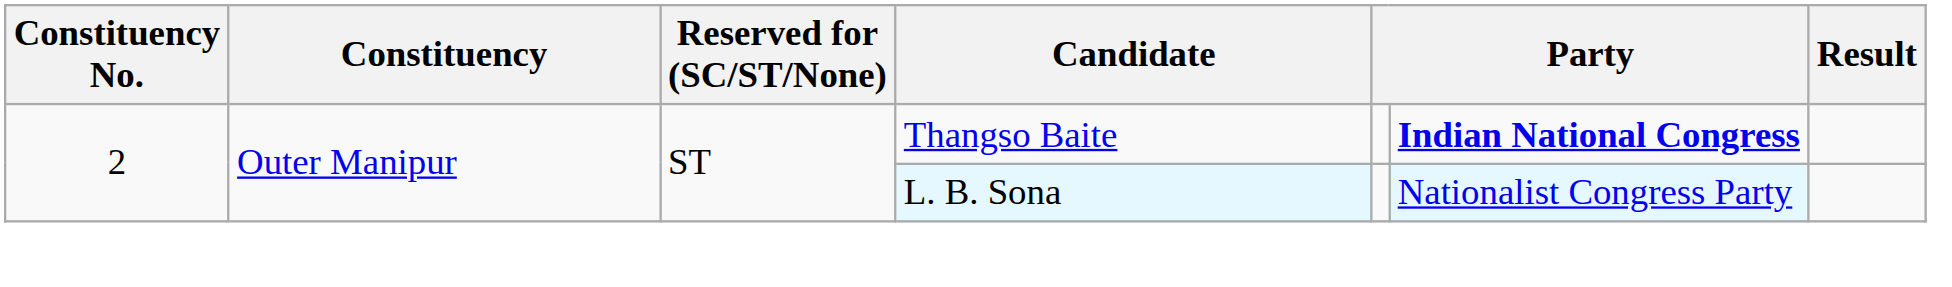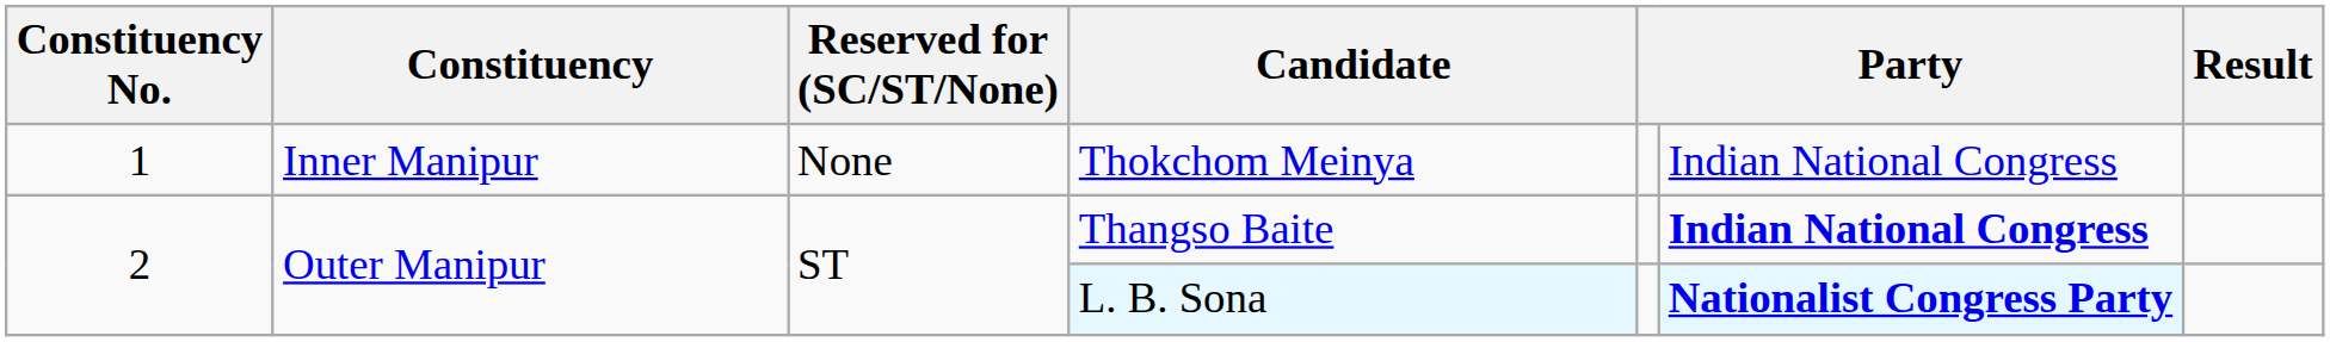+ row: 1 | Inner Manipur | None | Thokchom Meinya | Indian National Congress
L. B. Sona | column 6: normal -> bold
